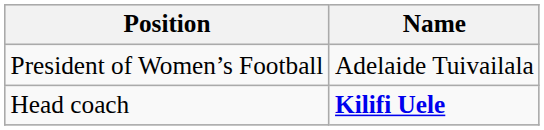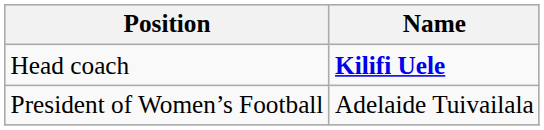rows swapped: President of Women’s Football <-> Head coach
